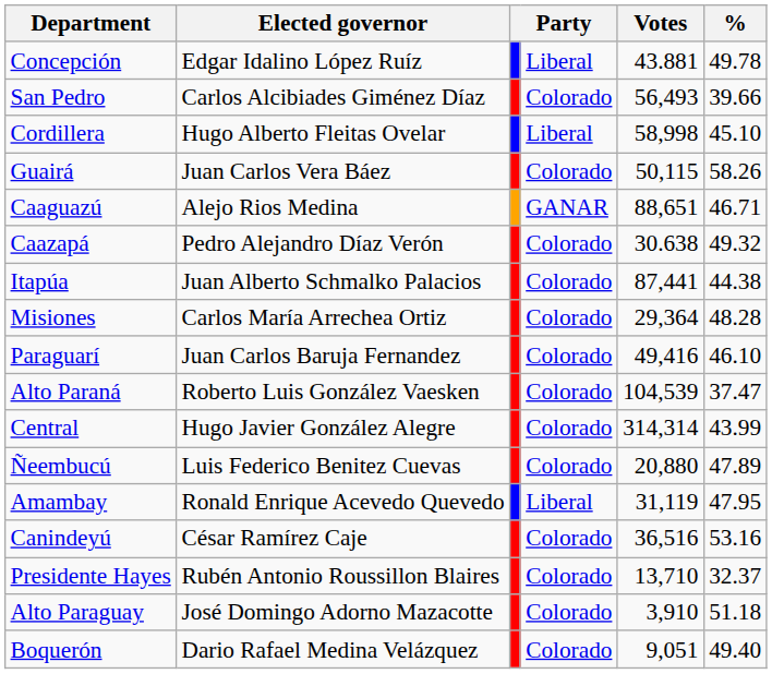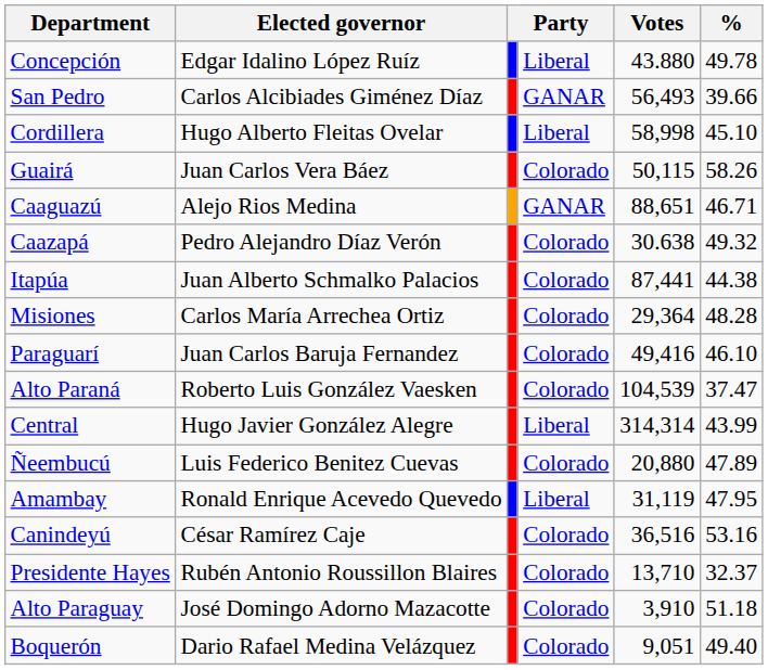Concepción | Votes: 43.881 -> 43.880
San Pedro | column 4: Colorado -> GANAR
Central | column 4: Colorado -> Liberal
